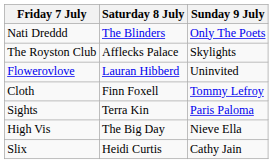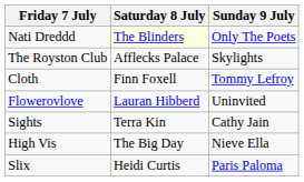Nati Dreddd | Saturday 8 July: no background -> lightyellow background
rows swapped: Flowerovlove <-> Cloth
Sights | Sunday 9 July: Paris Paloma -> Cathy Jain
Slix | Sunday 9 July: Cathy Jain -> Paris Paloma
